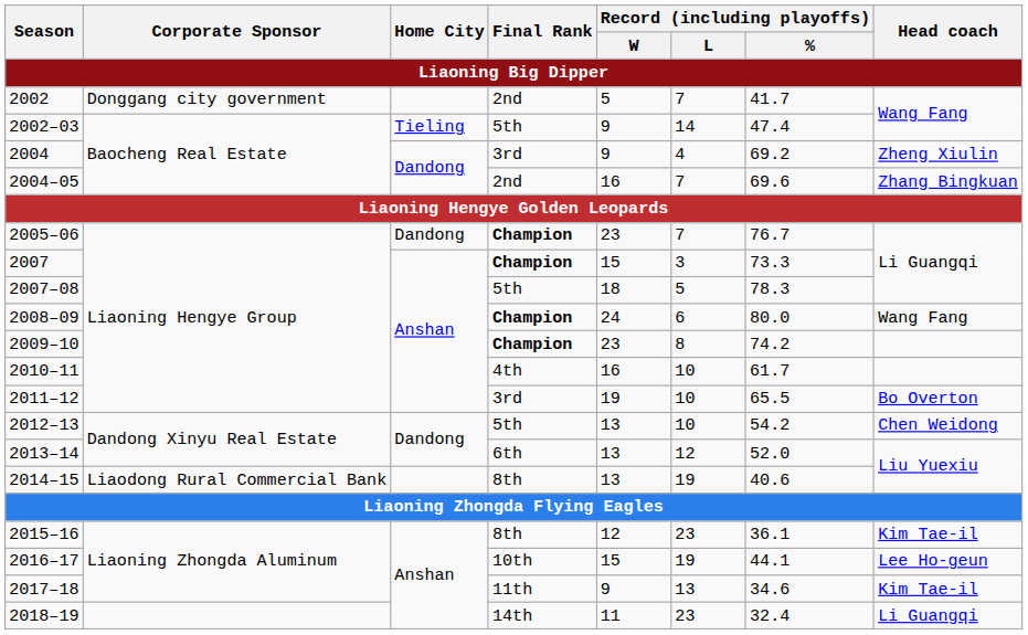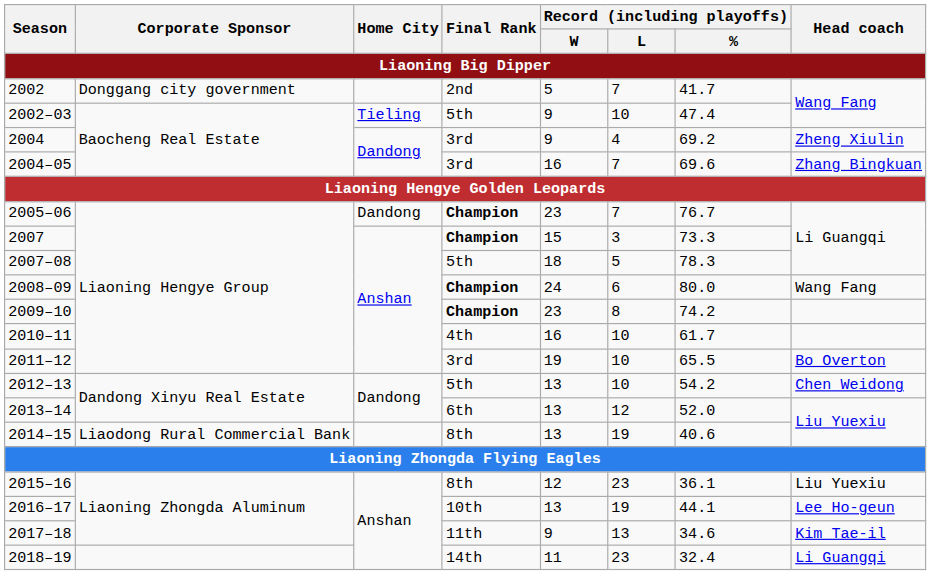2002–03 | Record (including playoffs) / L: 14 -> 10
2004–05 | Final Rank: 2nd -> 3rd
2015–16 | Head coach: Kim Tae-il -> Liu Yuexiu
2016–17 | Record (including playoffs) / W: 15 -> 13
